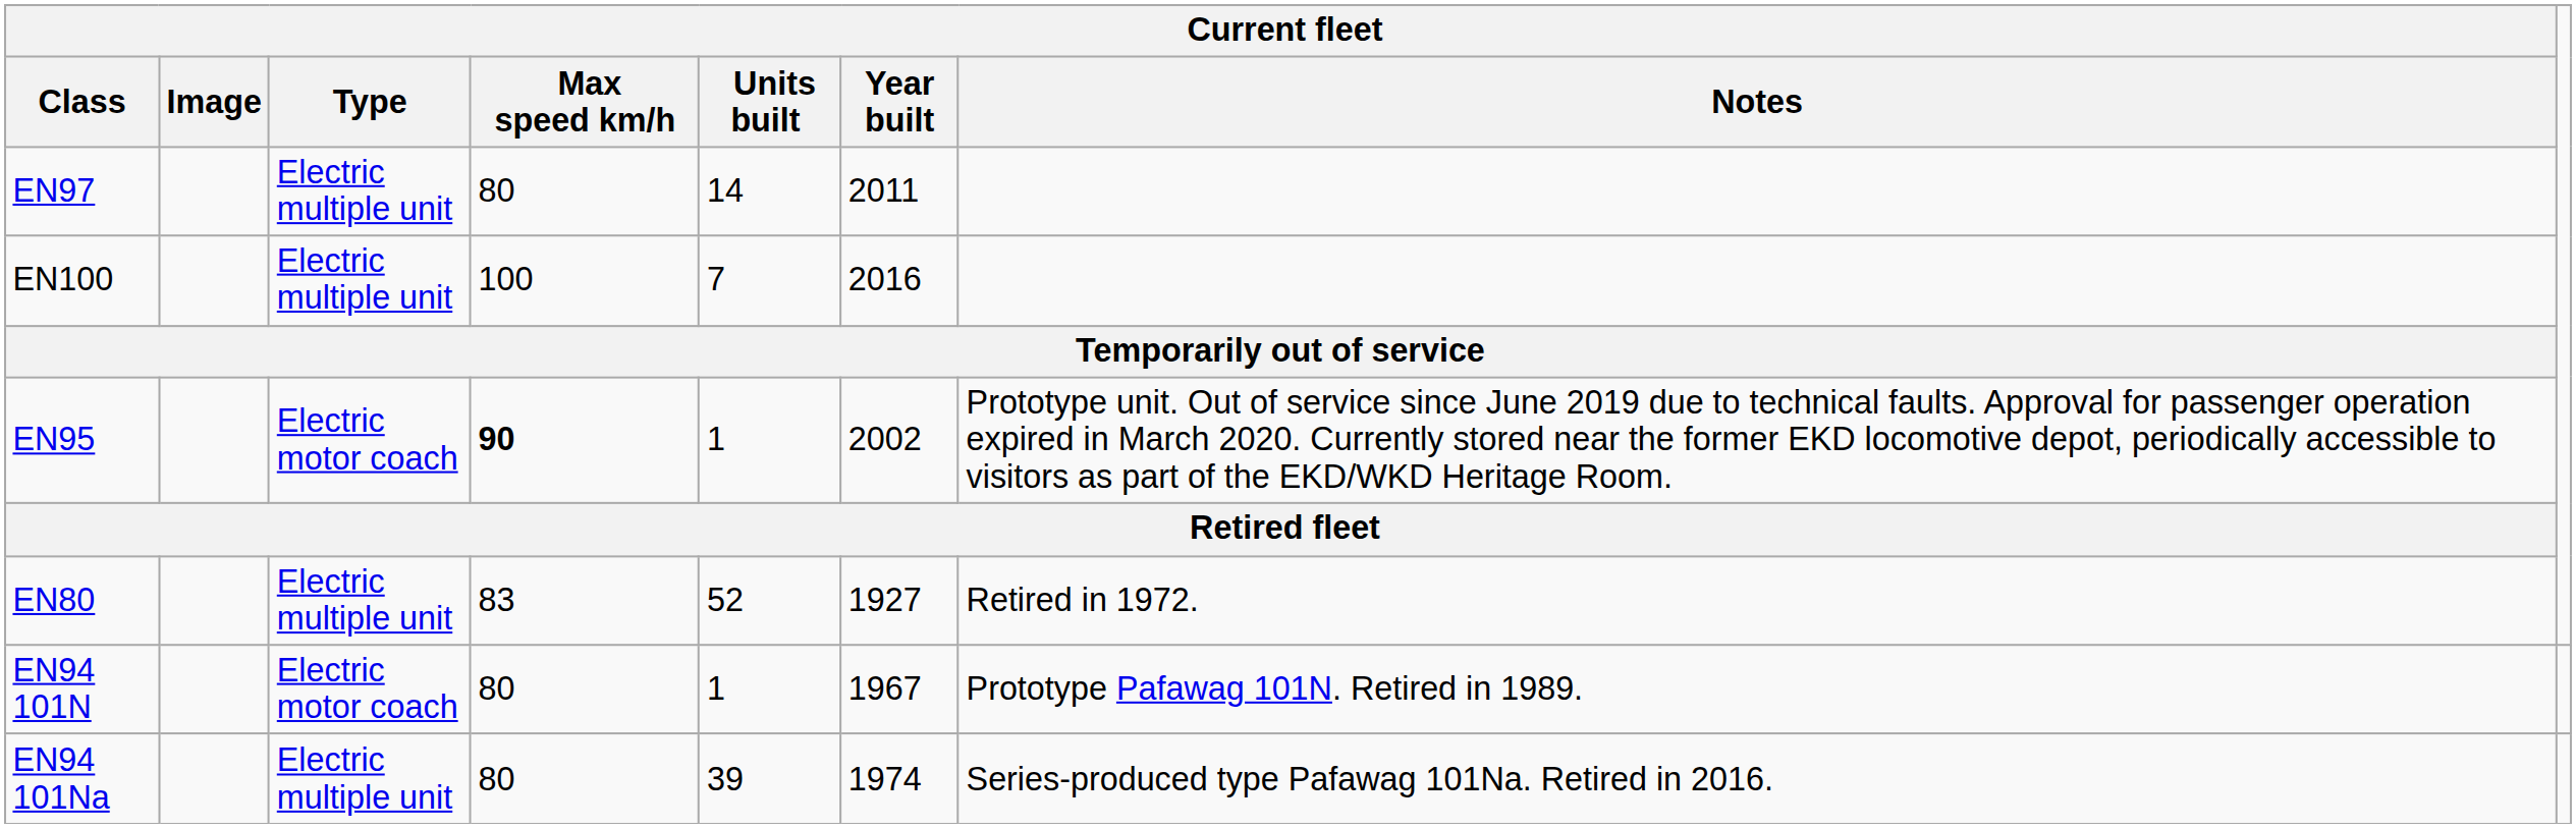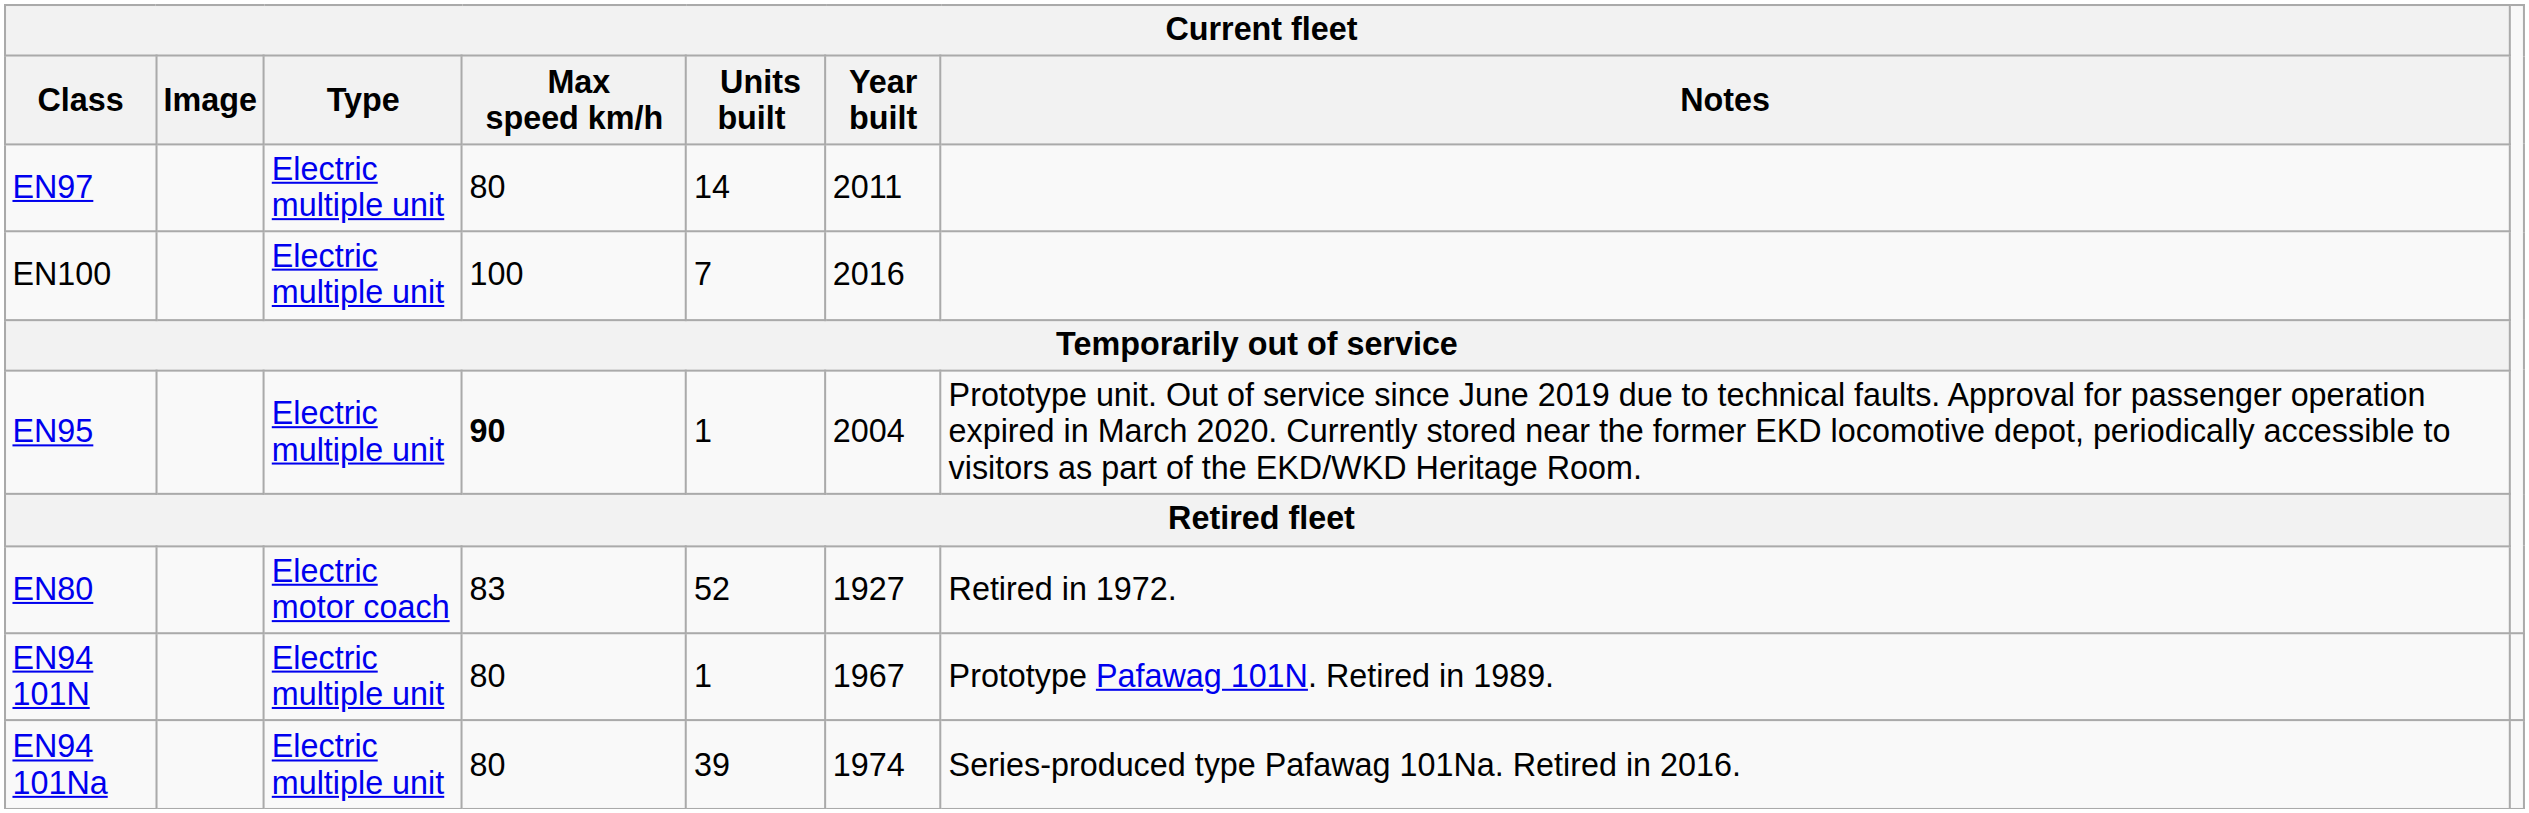EN95 | Current fleet / Type: Electric motor coach -> Electric multiple unit
EN95 | Current fleet / Year built: 2002 -> 2004
EN80 | Current fleet / Type: Electric multiple unit -> Electric motor coach
EN94 101N | Current fleet / Type: Electric motor coach -> Electric multiple unit
